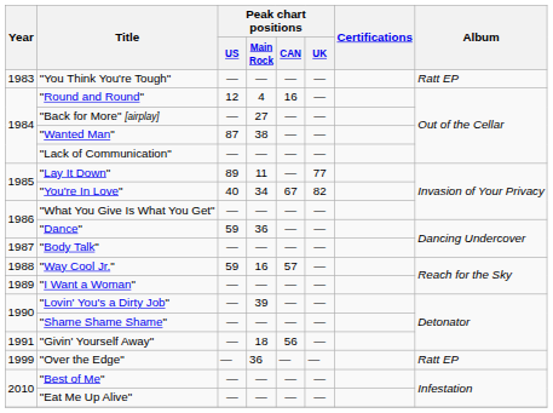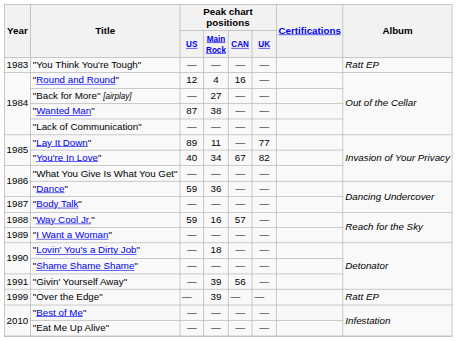"Lovin' You's a Dirty Job" | Peak chart positions / Main Rock: 39 -> 18
"Givin' Yourself Away" | Peak chart positions / Main Rock: 18 -> 39
"Over the Edge" | Peak chart positions / Main Rock: 36 -> 39
